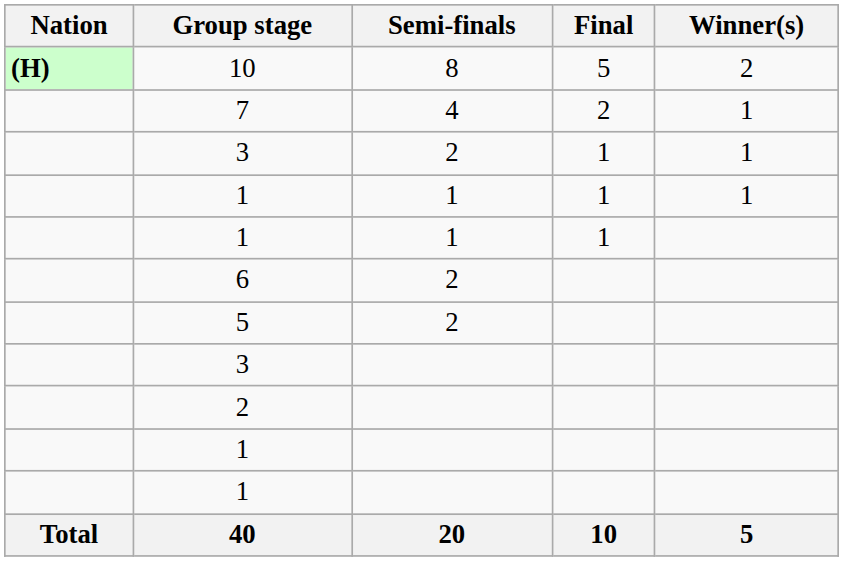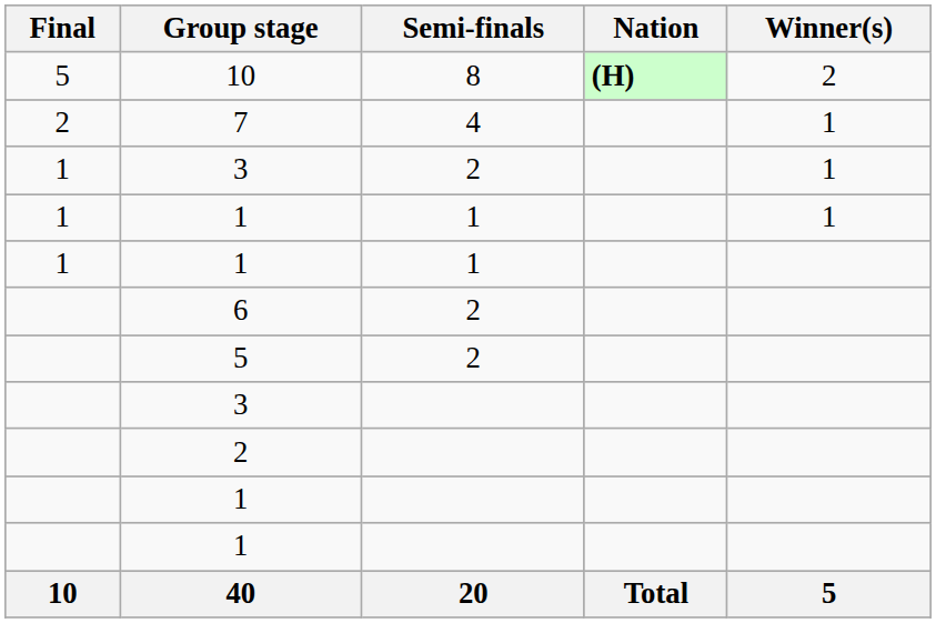columns swapped: Nation <-> Final
